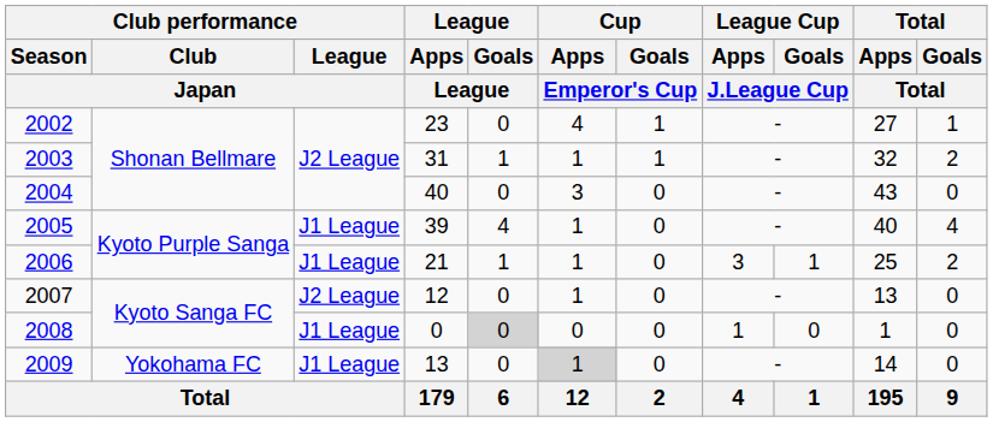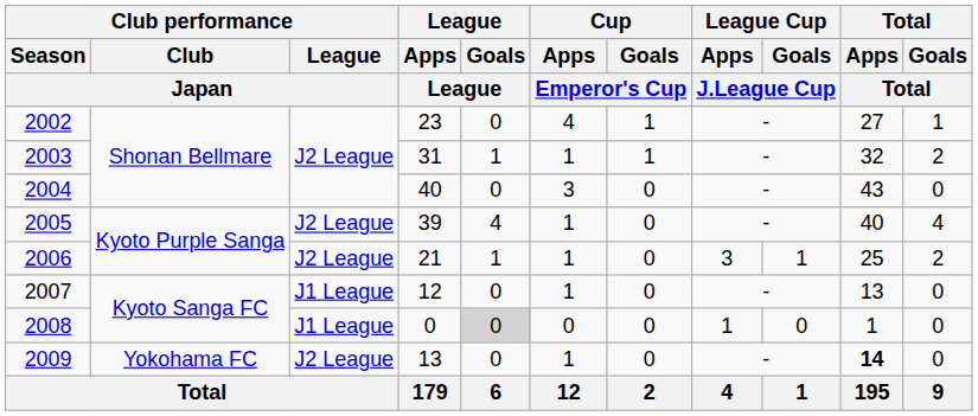2005 | Club performance / League / Japan: J1 League -> J2 League
2006 | Club performance / League / Japan: J1 League -> J2 League
2007 | Club performance / League / Japan: J2 League -> J1 League
2009 | Club performance / League / Japan: J1 League -> J2 League
2009 | Cup / Apps / Emperor's Cup: lightgrey background -> no background
2009 | Total / Apps / Total: normal -> bold
